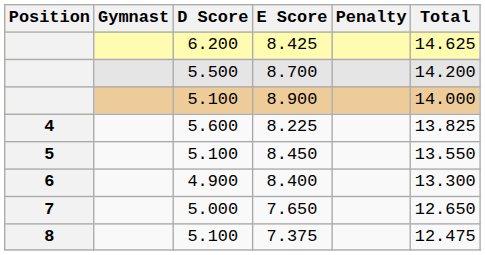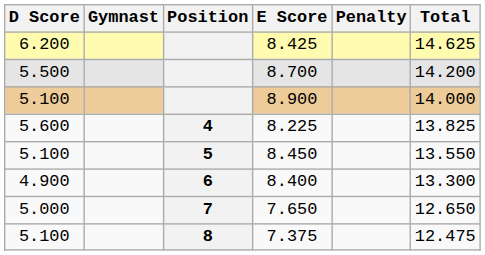columns swapped: Position <-> D Score
